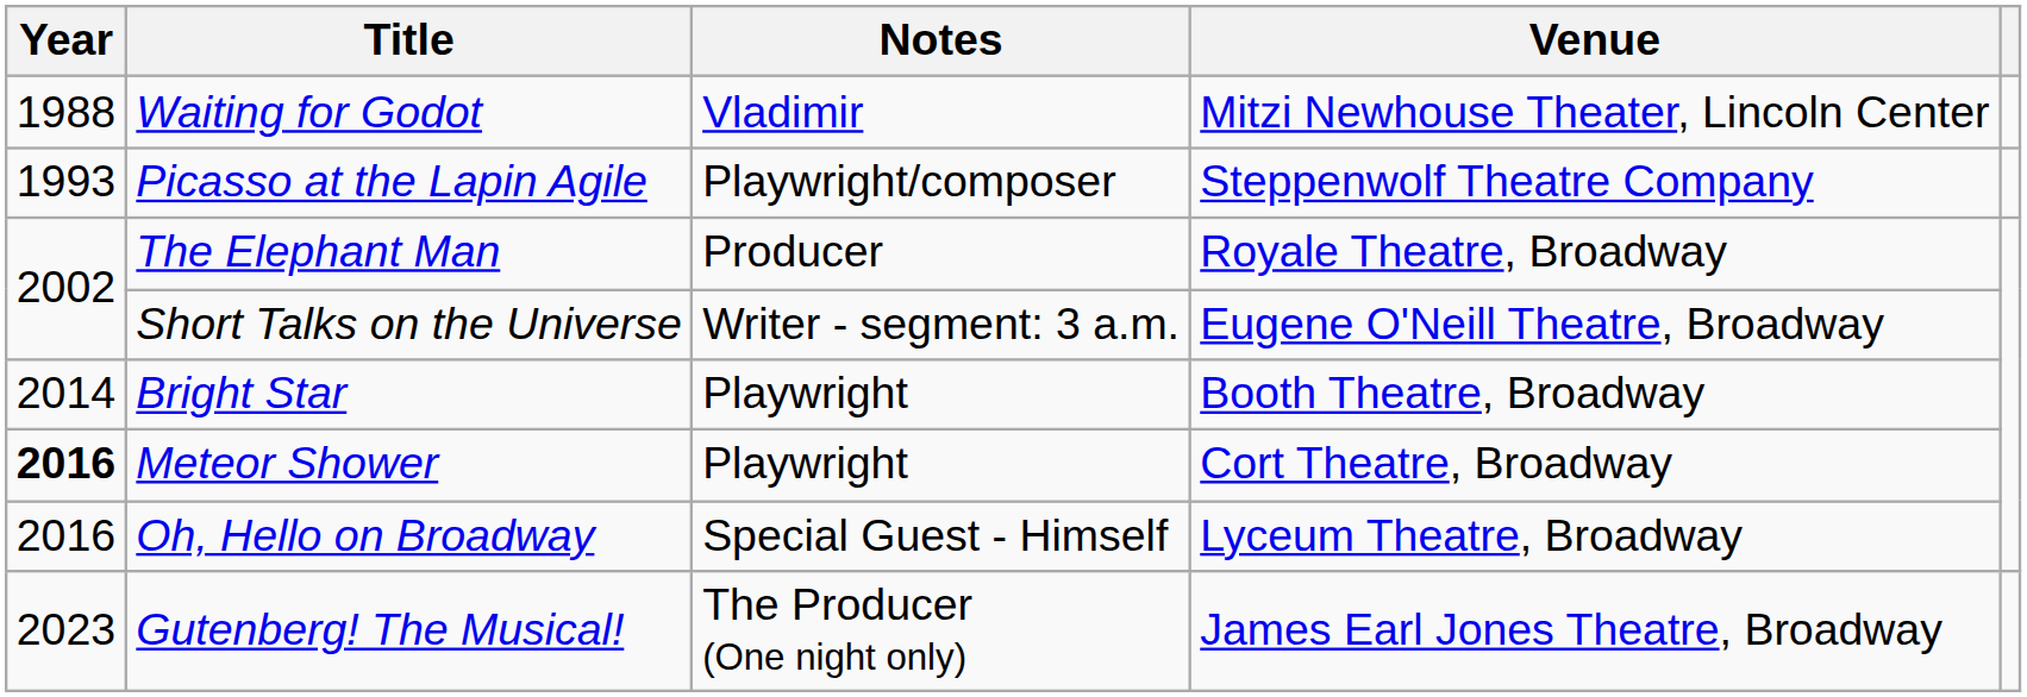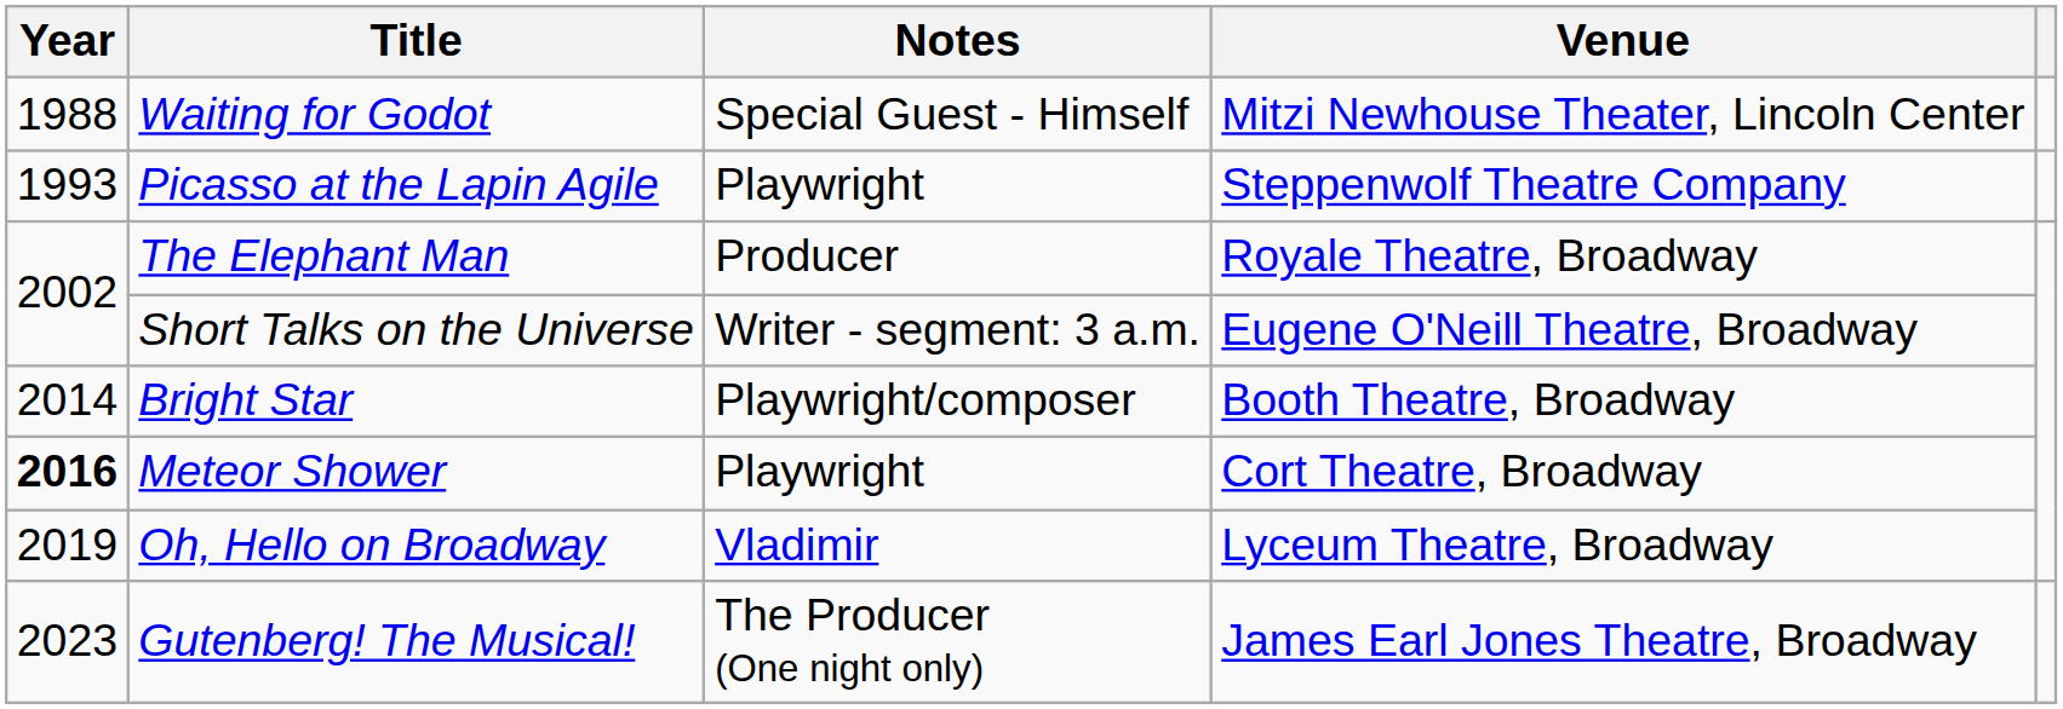Waiting for Godot | Notes: Vladimir -> Special Guest - Himself
Picasso at the Lapin Agile | Notes: Playwright/composer -> Playwright
Bright Star | Notes: Playwright -> Playwright/composer
Oh, Hello on Broadway | Year: 2016 -> 2019
Oh, Hello on Broadway | Notes: Special Guest - Himself -> Vladimir
